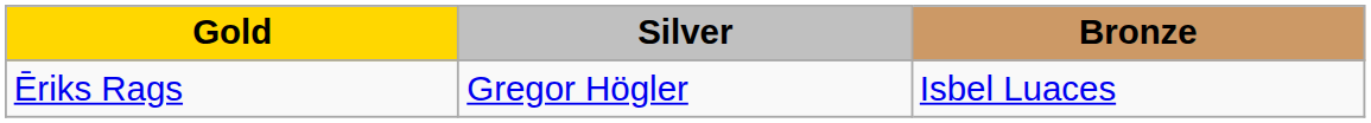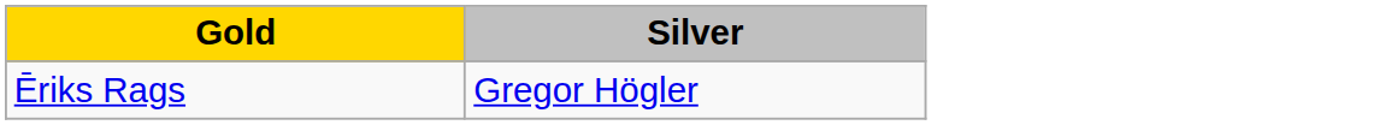- column: Bronze | Isbel Luaces
